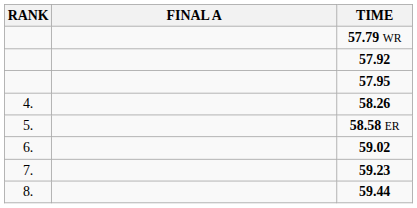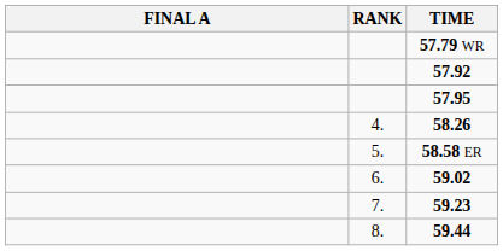columns swapped: RANK <-> FINAL A
